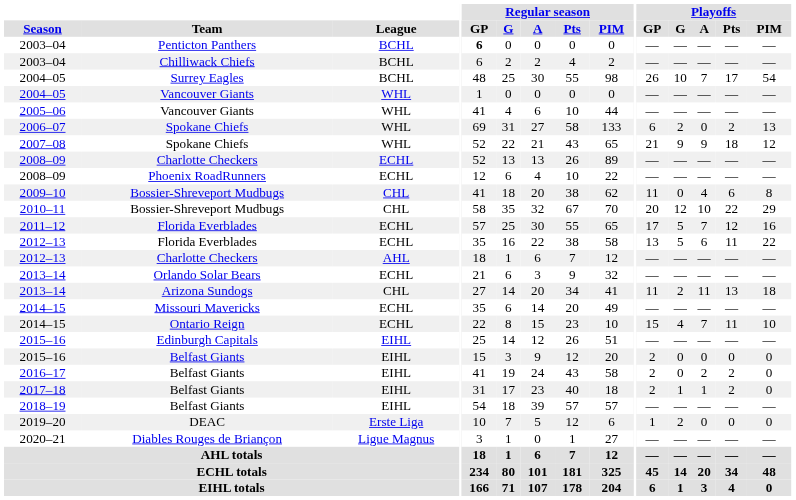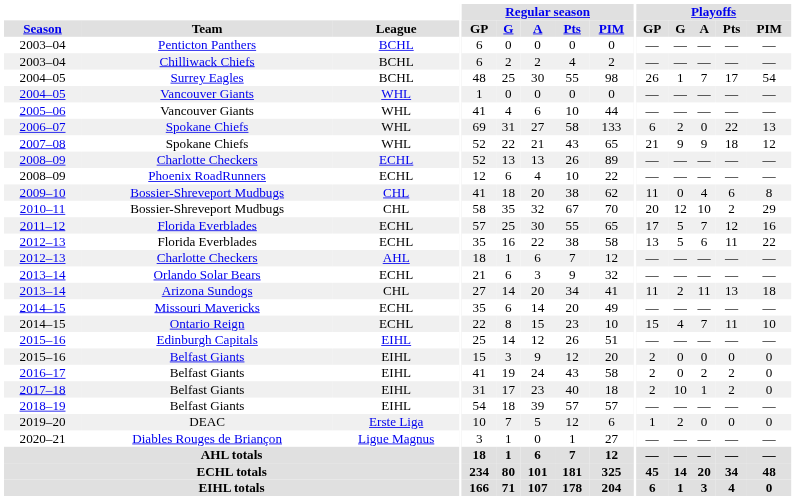2003–04 / Penticton Panthers | Regular season / GP: bold -> normal
2004–05 / Surrey Eagles | Playoffs / G: 10 -> 1
2006–07 | Playoffs / Pts: 2 -> 22
2010–11 | Playoffs / Pts: 22 -> 2
2017–18 | Playoffs / G: 1 -> 10
